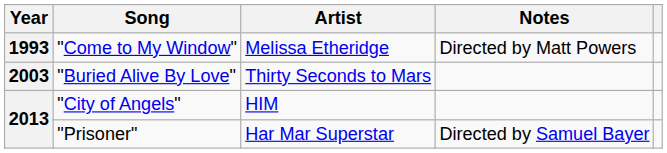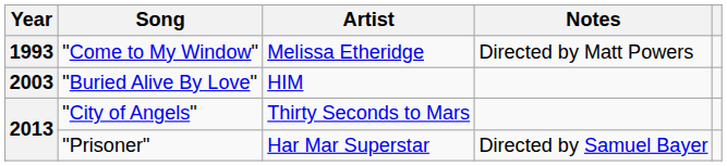"Buried Alive By Love" | Artist: Thirty Seconds to Mars -> HIM
"City of Angels" | Artist: HIM -> Thirty Seconds to Mars
